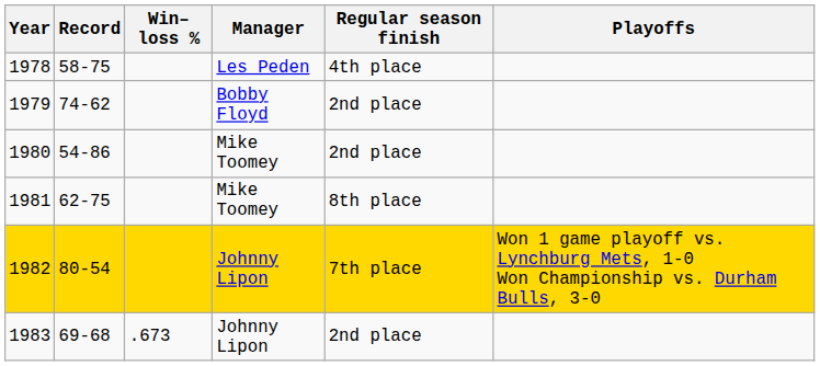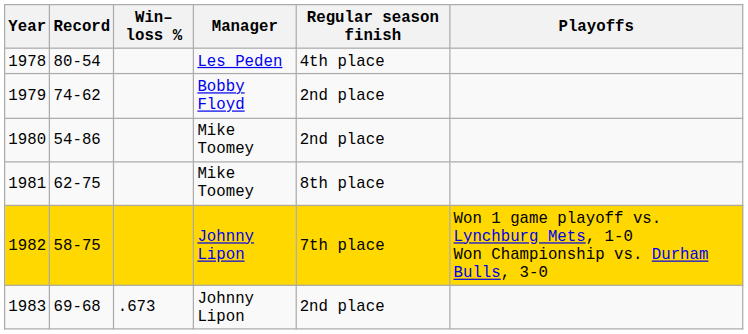1978 | Record: 58-75 -> 80-54
1982 | Record: 80-54 -> 58-75
